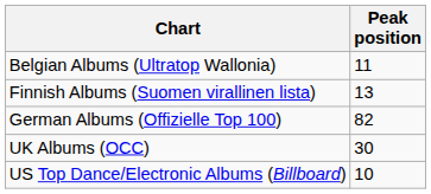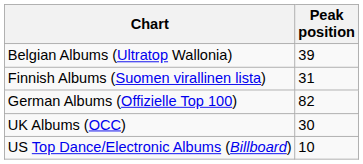Belgian Albums (Ultratop Wallonia) | Peak position: 11 -> 39
Finnish Albums (Suomen virallinen lista) | Peak position: 13 -> 31
